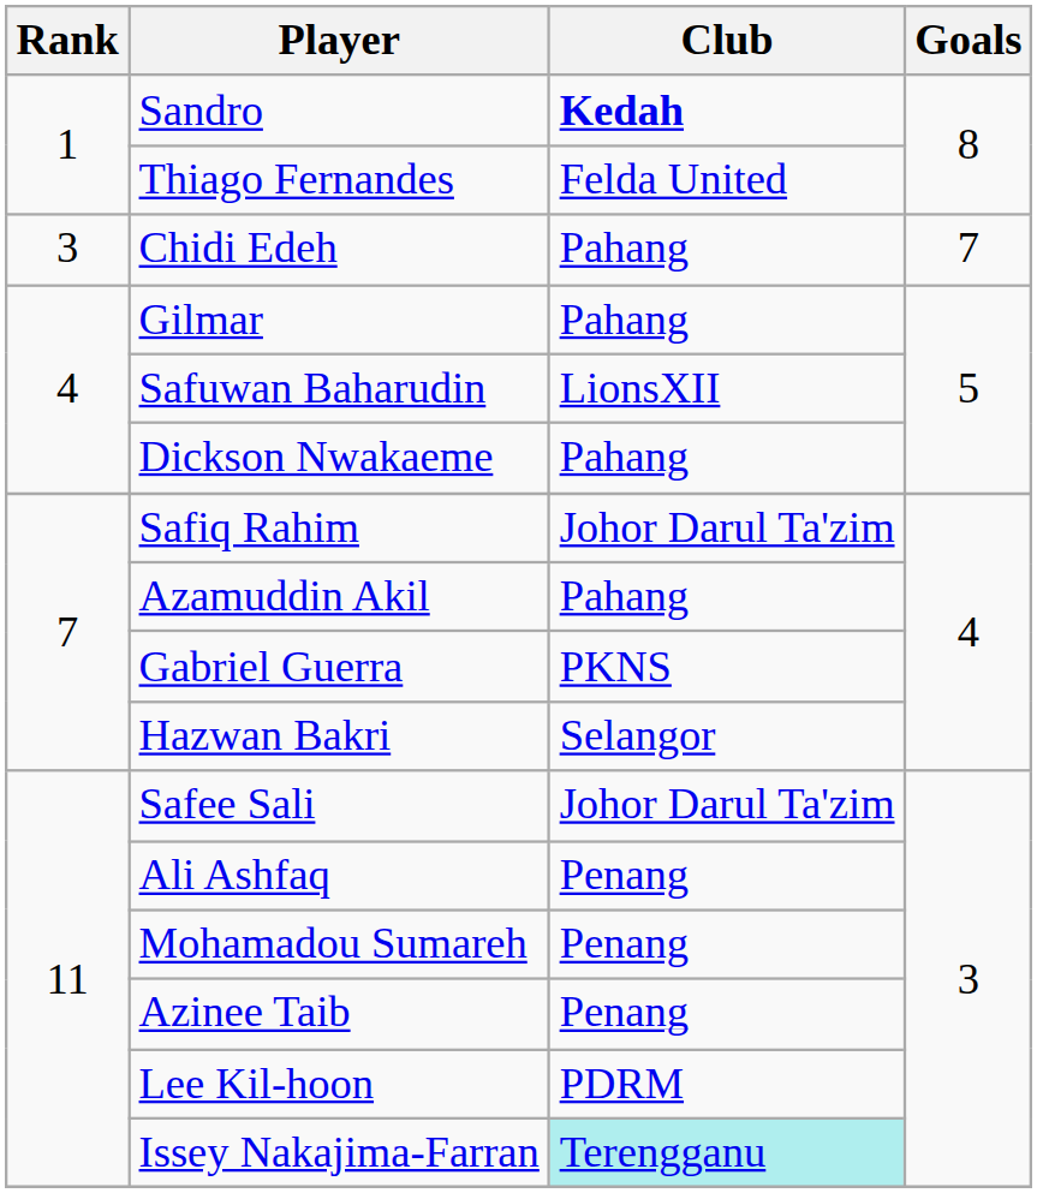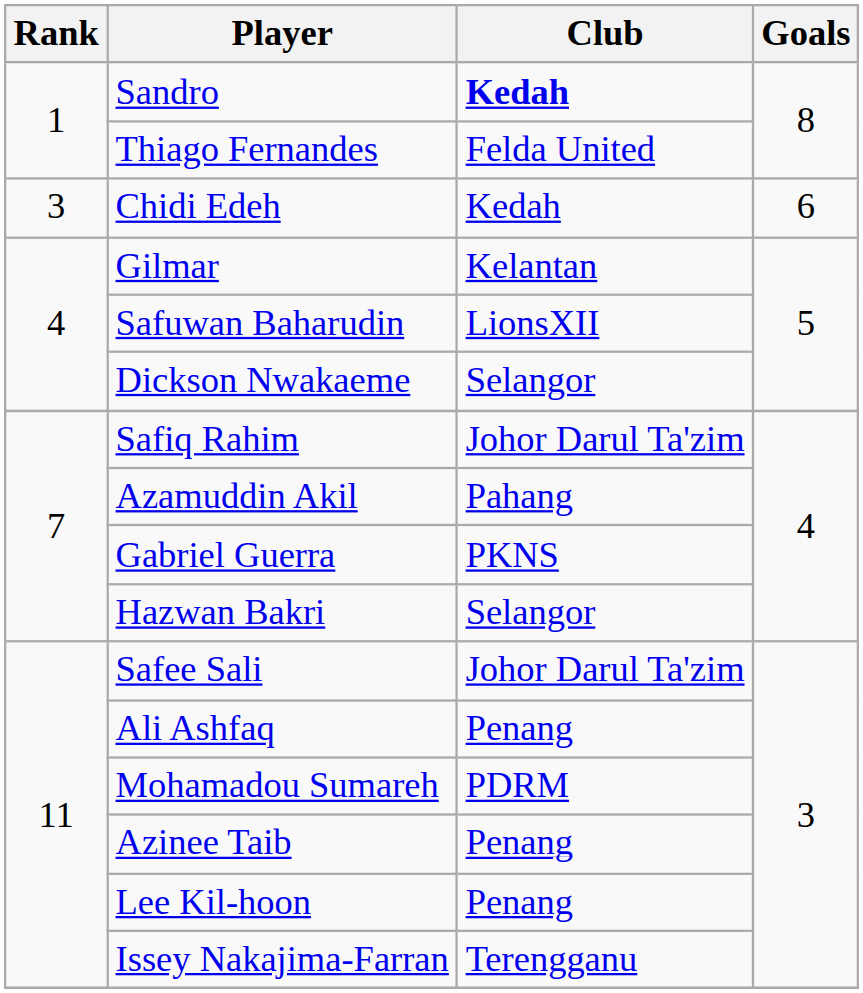Chidi Edeh | Club: Pahang -> Kedah
Chidi Edeh | Goals: 7 -> 6
Gilmar | Club: Pahang -> Kelantan
Dickson Nwakaeme | Club: Pahang -> Selangor
Mohamadou Sumareh | Club: Penang -> PDRM
Lee Kil-hoon | Club: PDRM -> Penang
Issey Nakajima-Farran | Club: paleturquoise background -> no background
